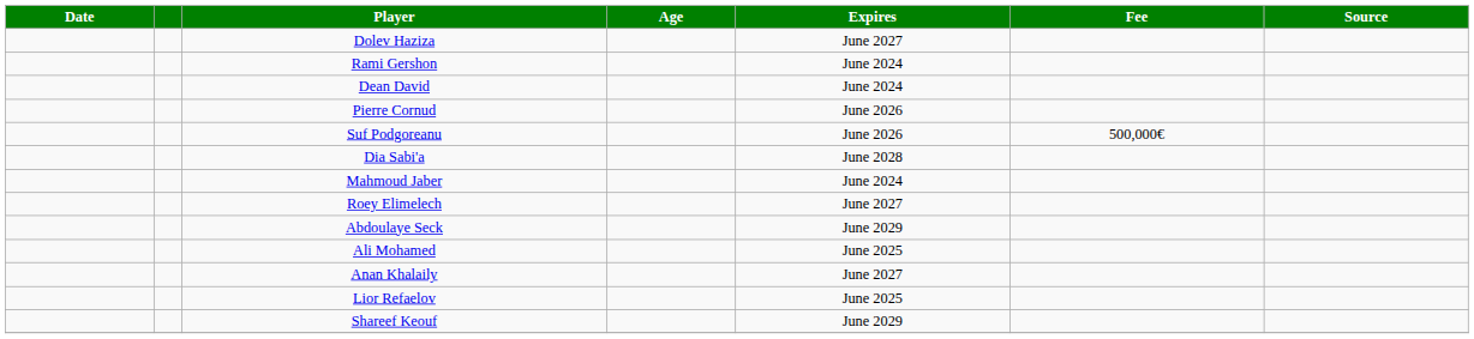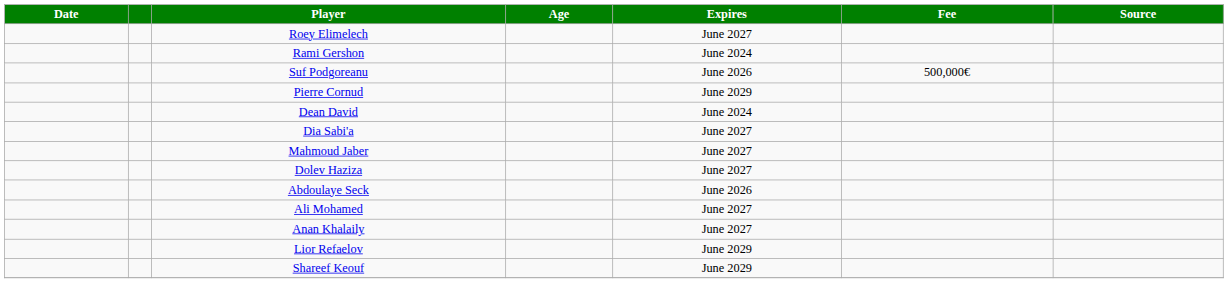rows swapped: Roey Elimelech <-> Dolev Haziza
rows swapped: Dean David <-> Suf Podgoreanu
Pierre Cornud | Expires: June 2026 -> June 2029
Dia Sabi'a | Expires: June 2028 -> June 2027
Mahmoud Jaber | Expires: June 2024 -> June 2027
Abdoulaye Seck | Expires: June 2029 -> June 2026
Ali Mohamed | Expires: June 2025 -> June 2027
Lior Refaelov | Expires: June 2025 -> June 2029
